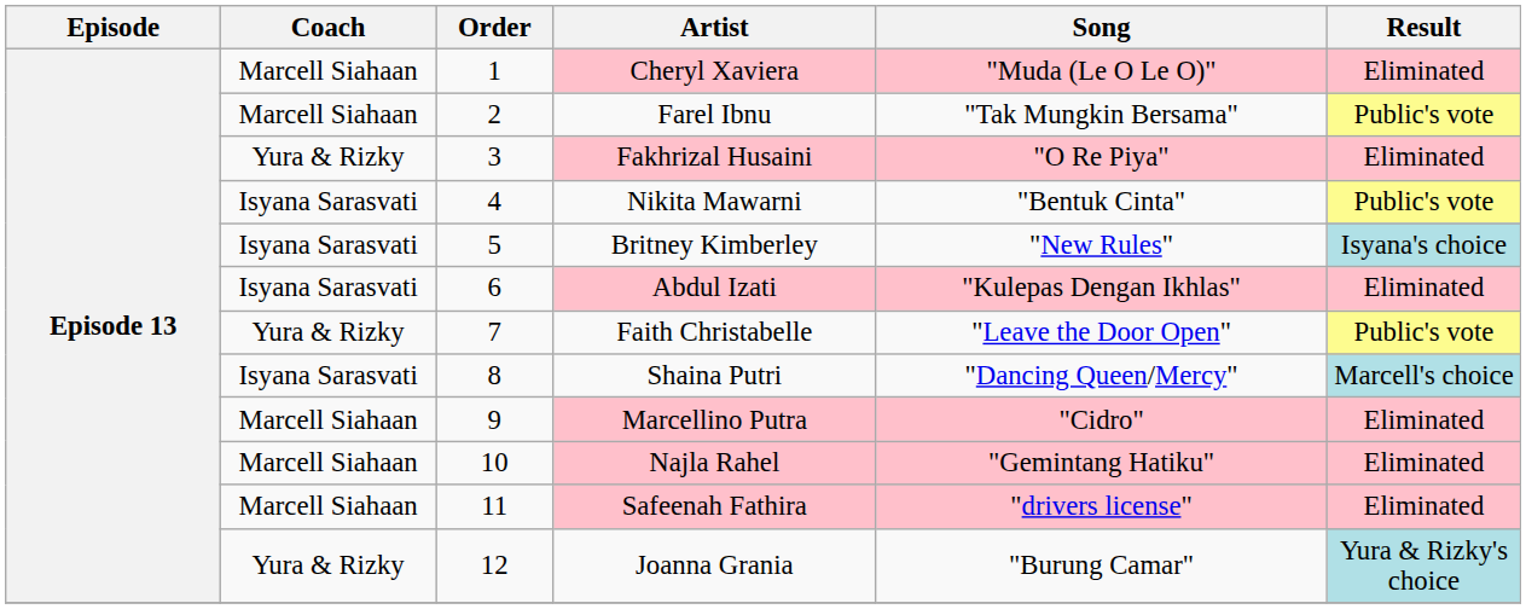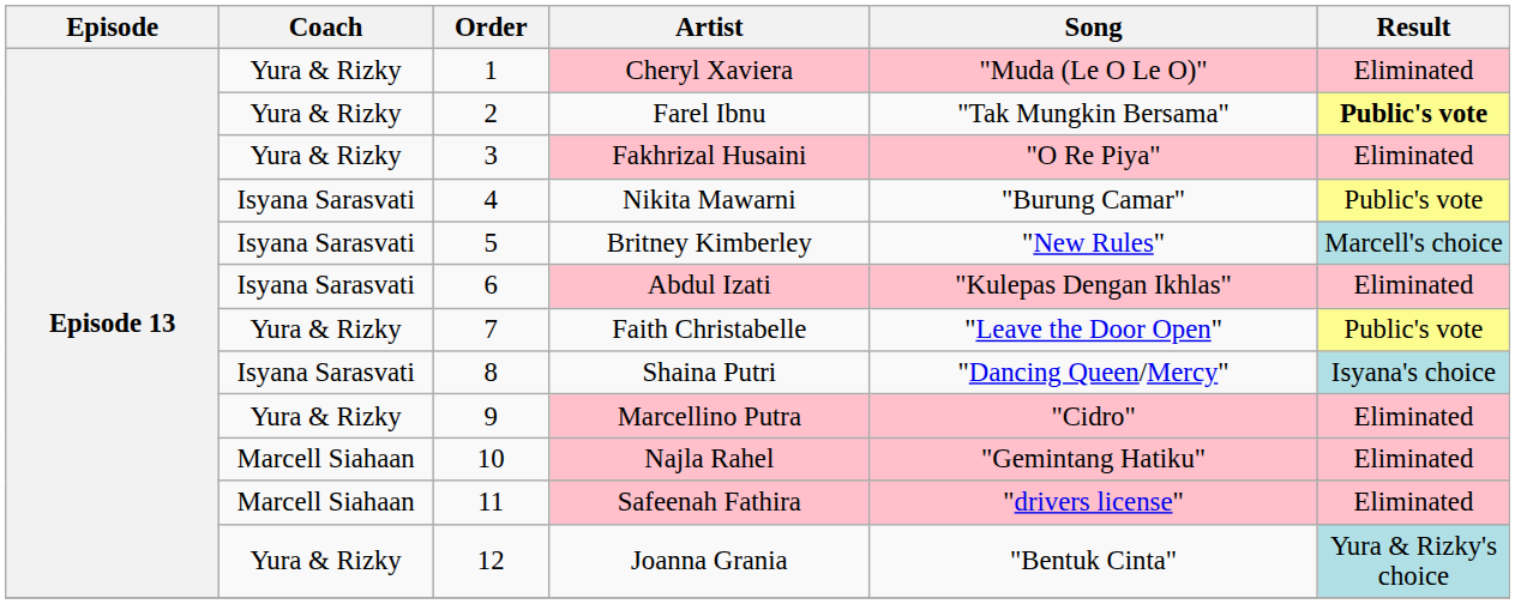Cheryl Xaviera | Coach: Marcell Siahaan -> Yura & Rizky
Farel Ibnu | Coach: Marcell Siahaan -> Yura & Rizky
Farel Ibnu | Result: normal -> bold
Nikita Mawarni | Song: "Bentuk Cinta" -> "Burung Camar"
Britney Kimberley | Result: Isyana's choice -> Marcell's choice
Shaina Putri | Result: Marcell's choice -> Isyana's choice
Marcellino Putra | Coach: Marcell Siahaan -> Yura & Rizky
Joanna Grania | Song: "Burung Camar" -> "Bentuk Cinta"
